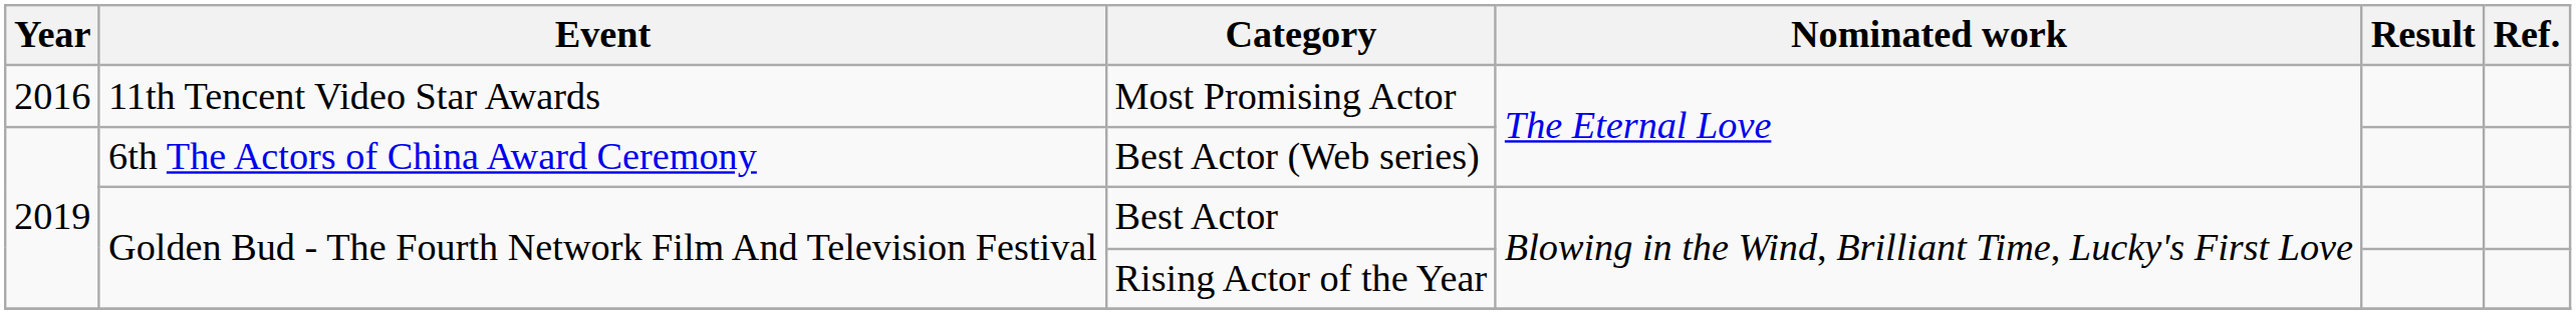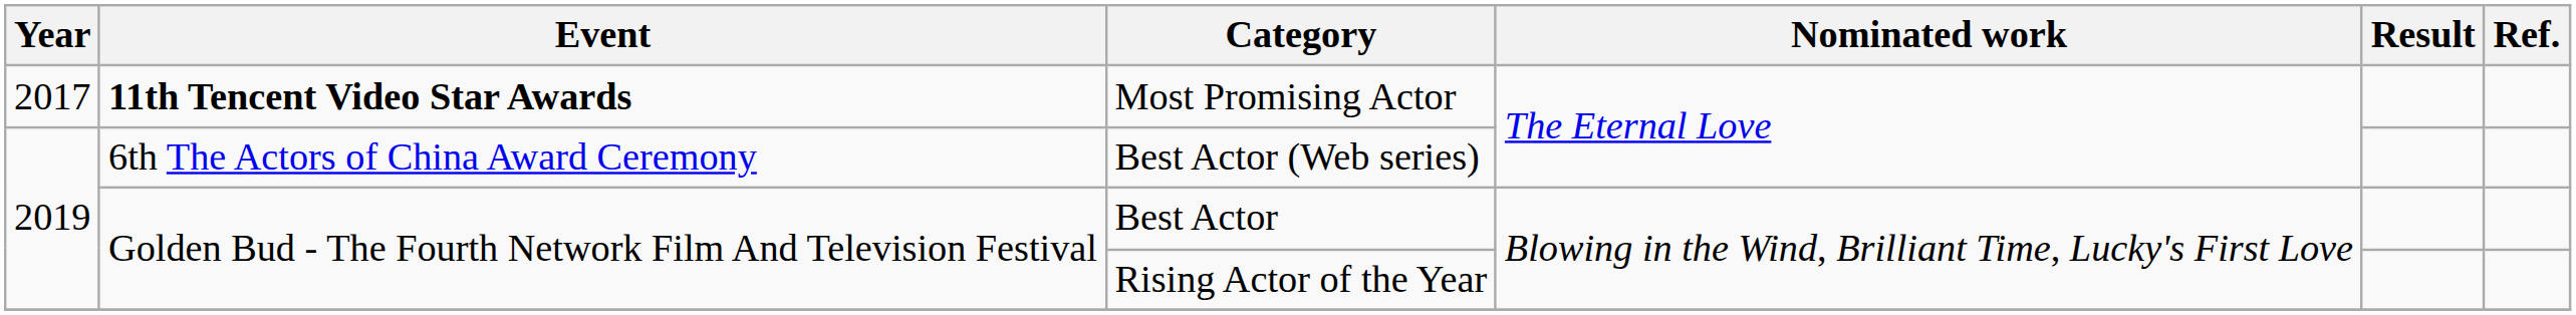Most Promising Actor | Year: 2016 -> 2017
Most Promising Actor | Event: normal -> bold
